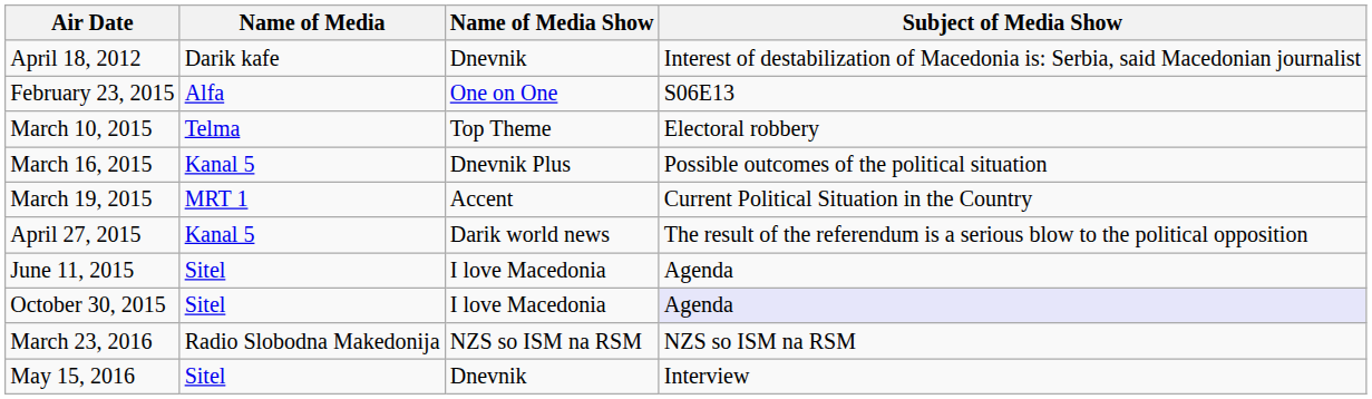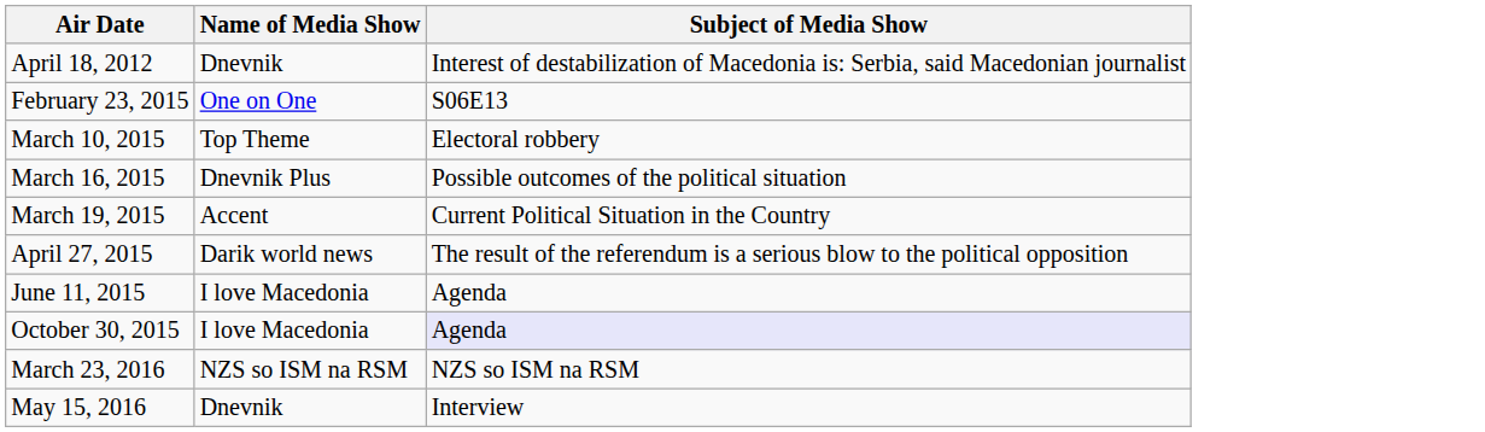- column: Name of Media | Darik kafe | Alfa | Telma | Kanal 5 | MRT 1 | Kanal 5 | Sitel | Sitel | Radio Slobodna Makedonija | Sitel
